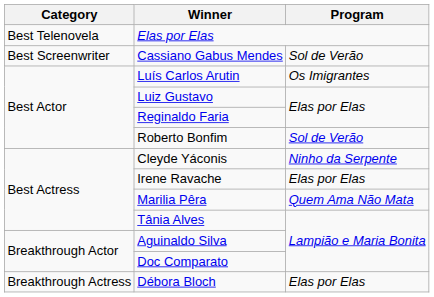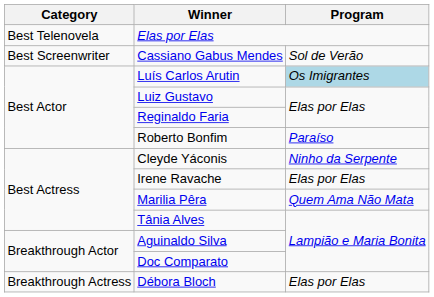Luís Carlos Arutin | Program: no background -> lightblue background
Roberto Bonfim | Program: Sol de Verão -> Paraíso
